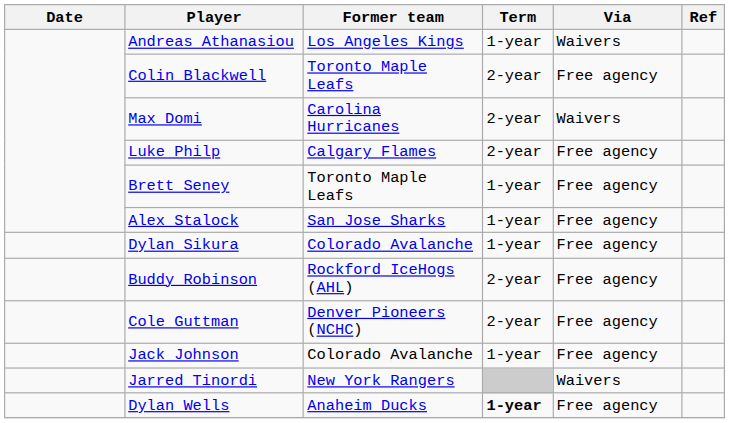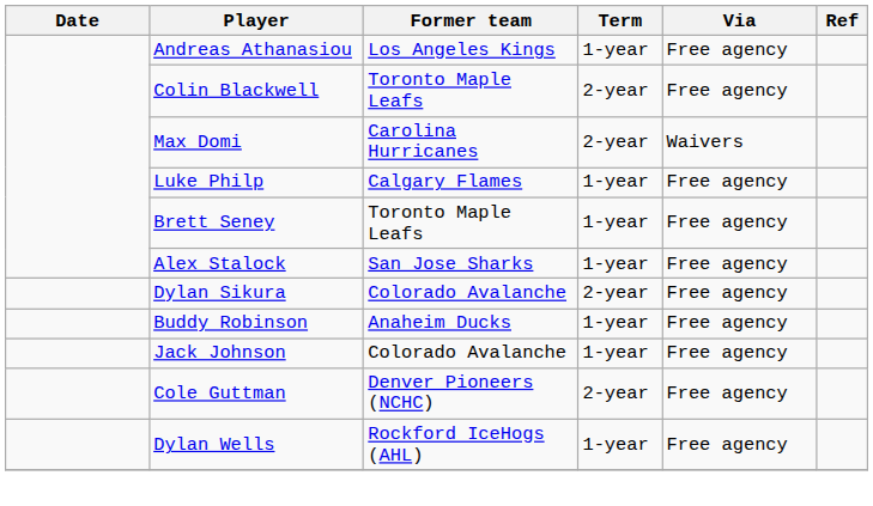Andreas Athanasiou | Via: Waivers -> Free agency
Luke Philp | Term: 2-year -> 1-year
Dylan Sikura | Term: 1-year -> 2-year
Buddy Robinson | Former team: Rockford IceHogs (AHL) -> Anaheim Ducks
Buddy Robinson | Term: 2-year -> 1-year
rows swapped: Jack Johnson <-> Cole Guttman
- row: Jarred Tinordi | New York Rangers | Waivers
Dylan Wells | Former team: Anaheim Ducks -> Rockford IceHogs (AHL)
Dylan Wells | Term: bold -> normal
